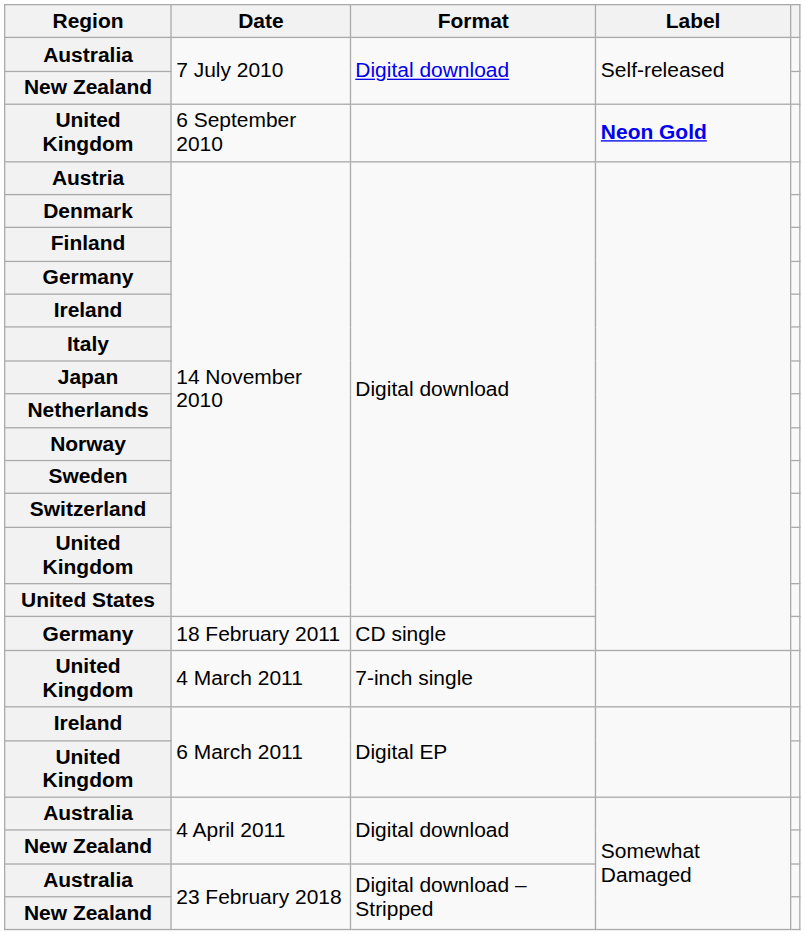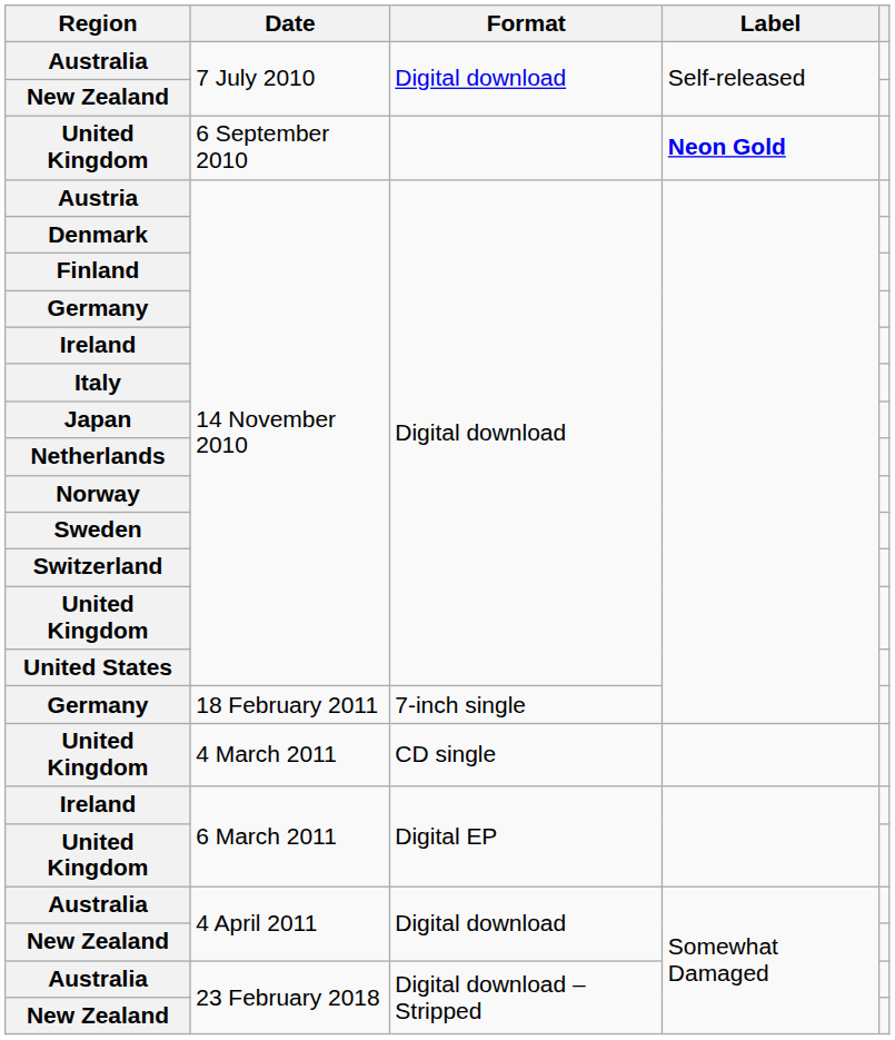Germany / 18 February 2011 | Format: CD single -> 7-inch single
United Kingdom / 4 March 2011 | Format: 7-inch single -> CD single
